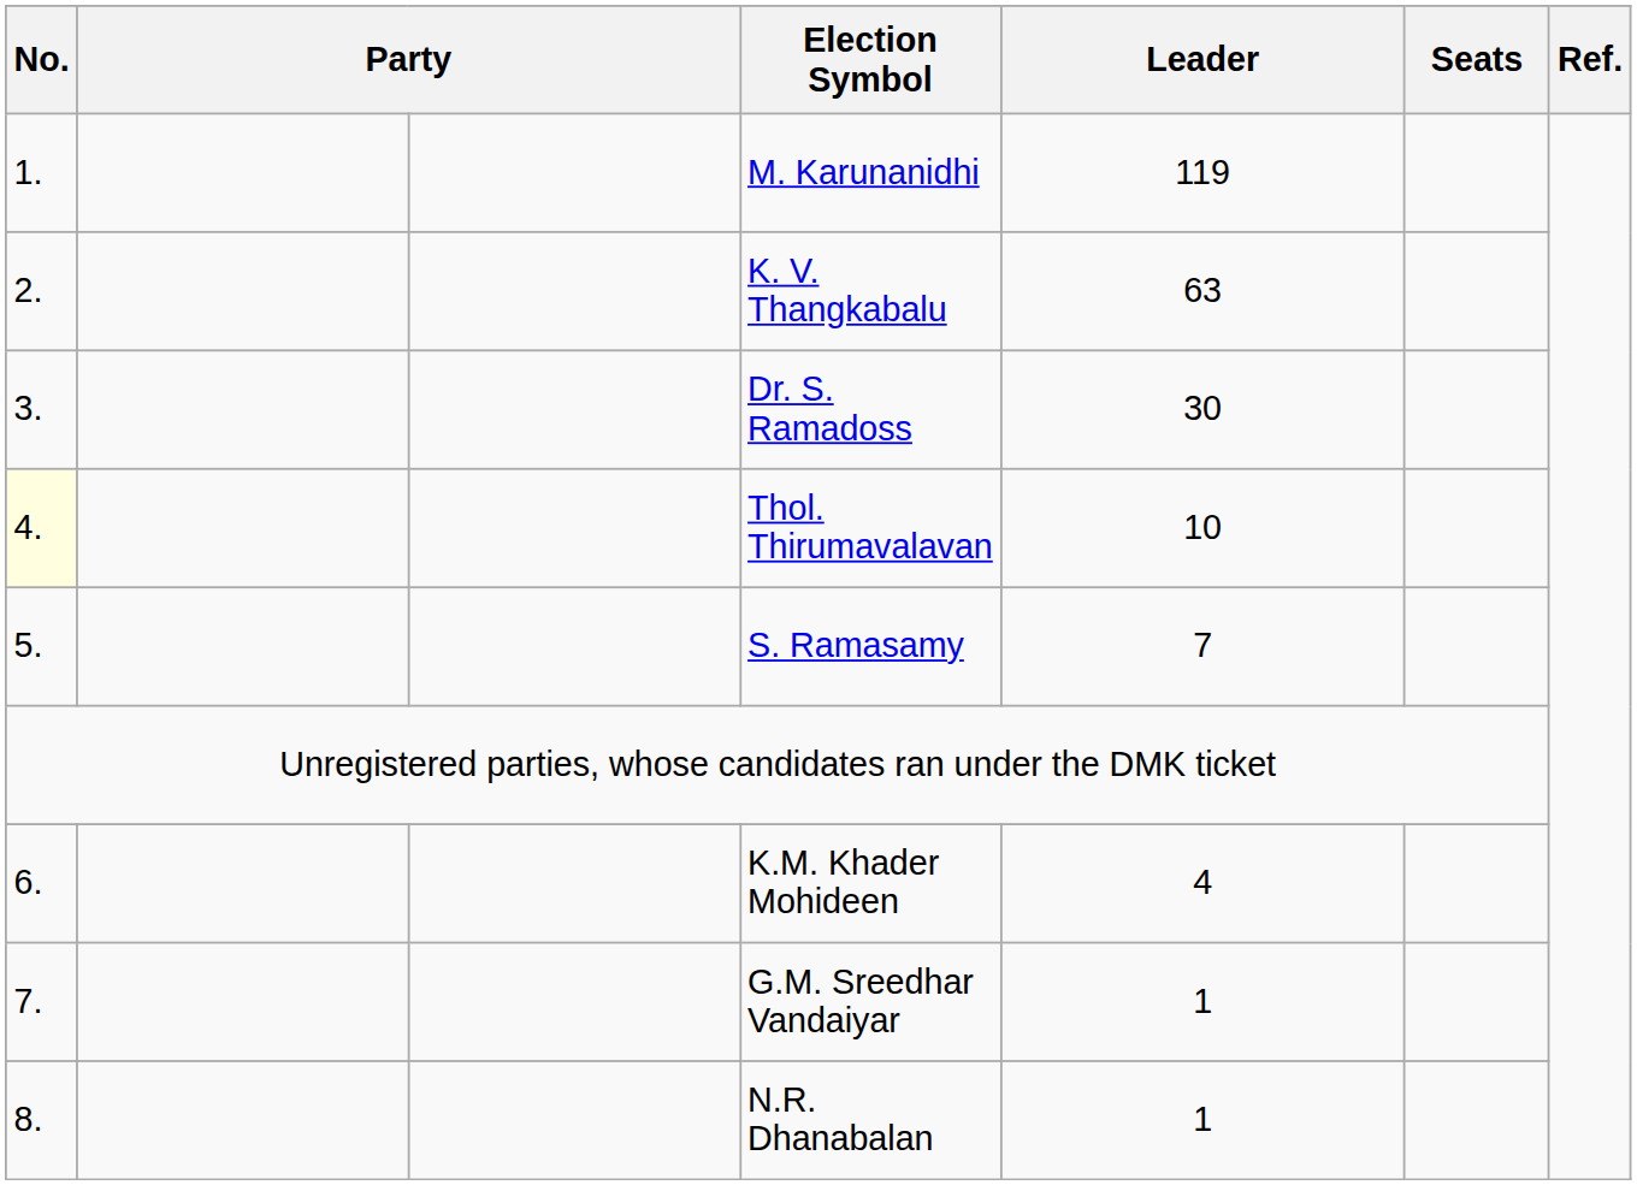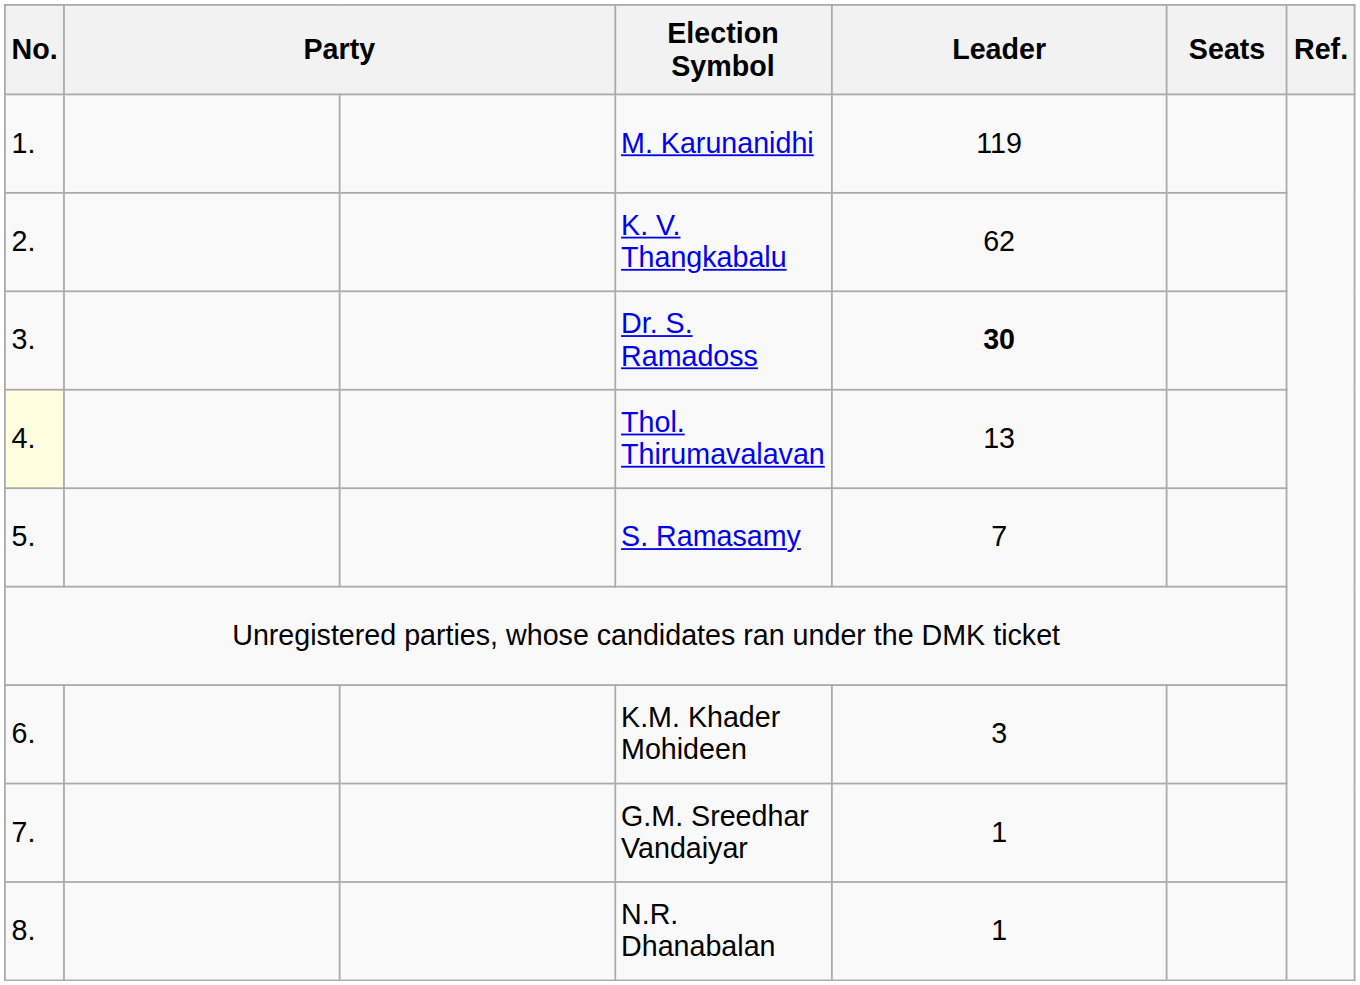K. V. Thangkabalu | Leader: 63 -> 62
Dr. S. Ramadoss | Leader: normal -> bold
Thol. Thirumavalavan | Leader: 10 -> 13
K.M. Khader Mohideen | Leader: 4 -> 3
